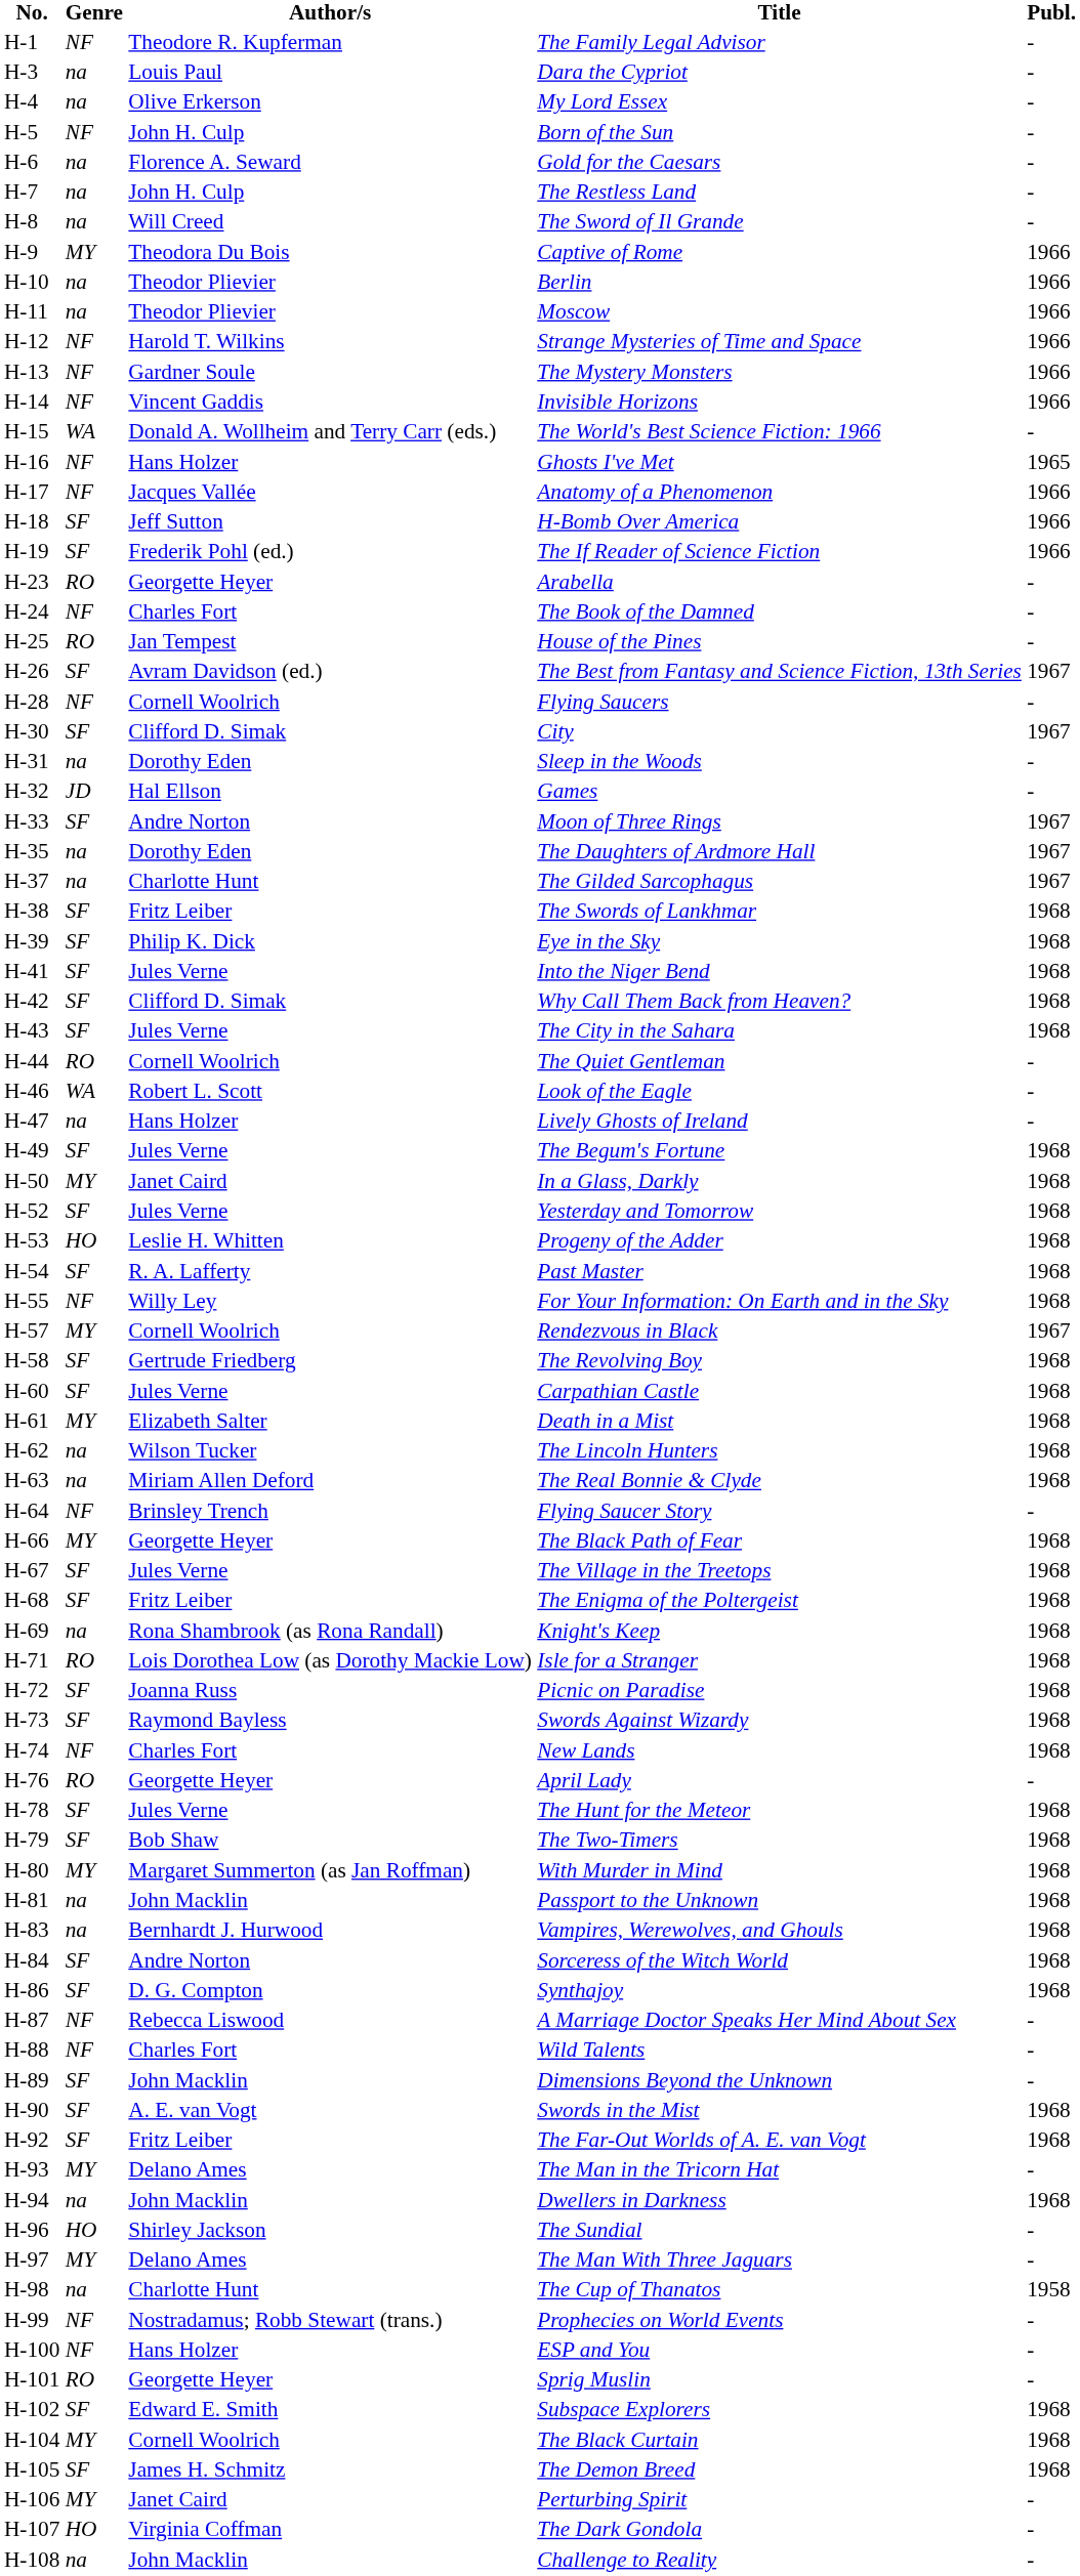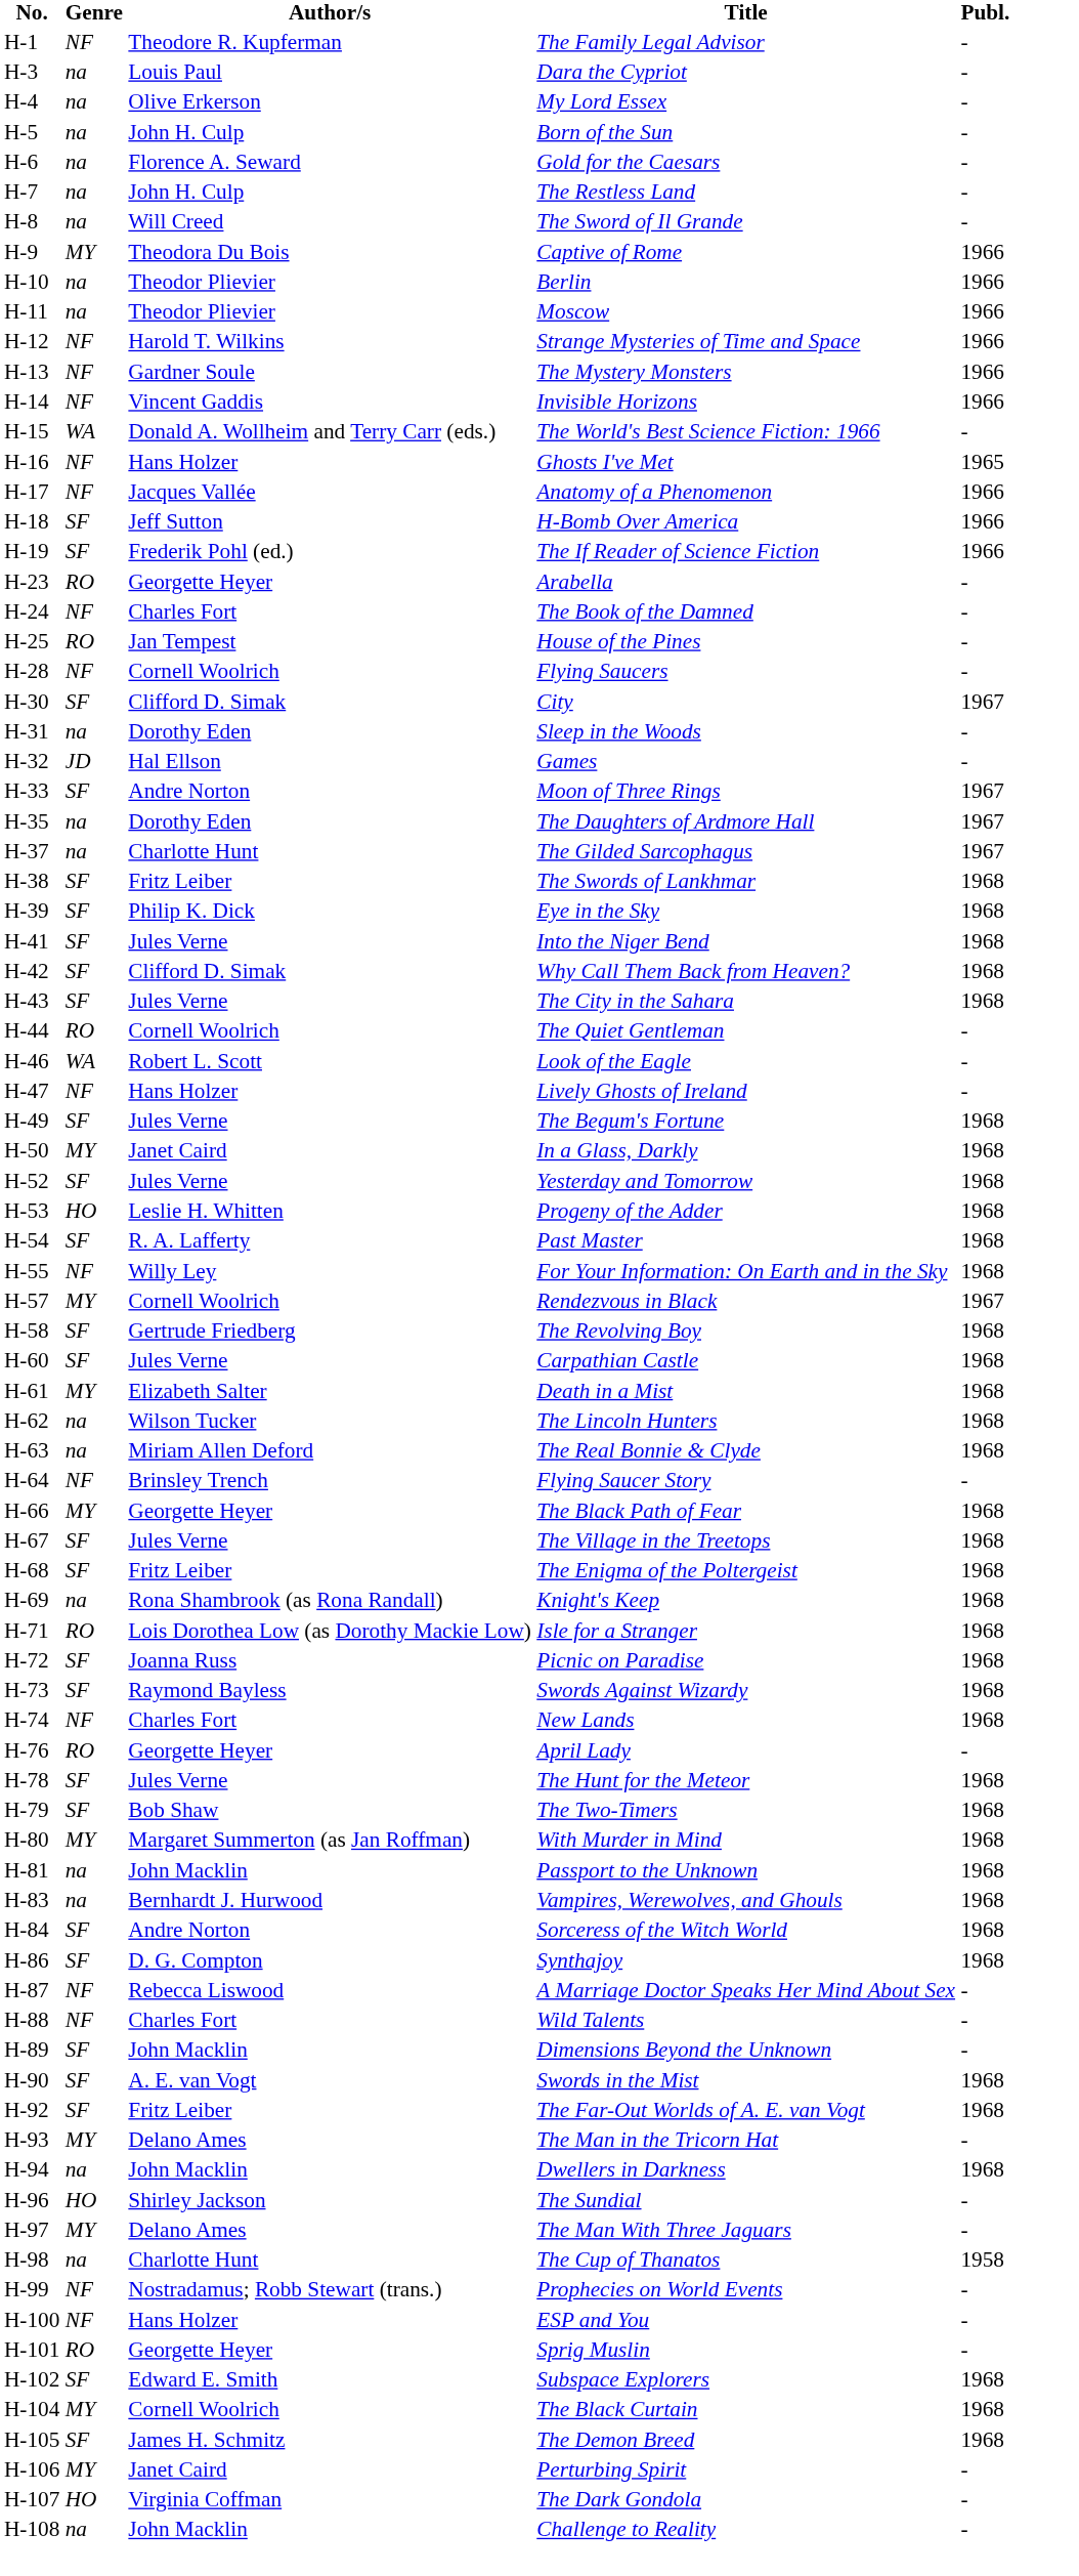Born of the Sun | Genre: NF -> na
- row: H-26 | SF | Avram Davidson (ed.) | The Best from Fantasy and Science Fiction, 13th Series | 1967
Lively Ghosts of Ireland | Genre: na -> NF
